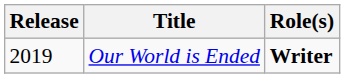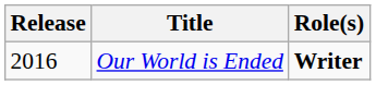Our World is Ended | Release: 2019 -> 2016
